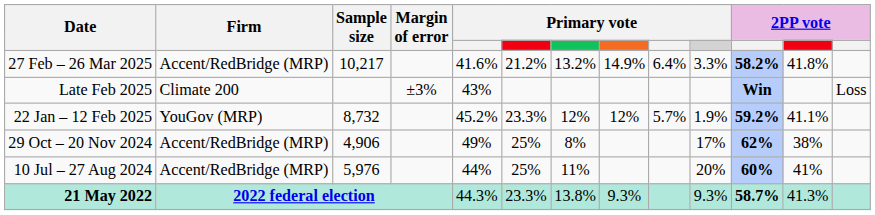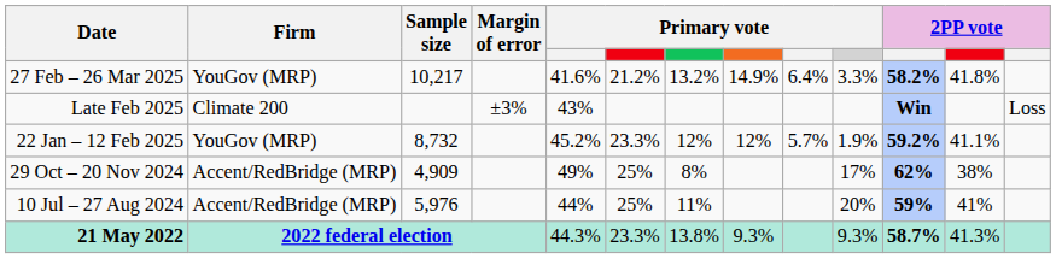27 Feb – 26 Mar 2025 | Firm: Accent/RedBridge (MRP) -> YouGov (MRP)
29 Oct – 20 Nov 2024 | Sample size: 4,906 -> 4,909
10 Jul – 27 Aug 2024 | column 11: 60% -> 59%
